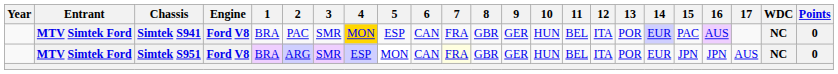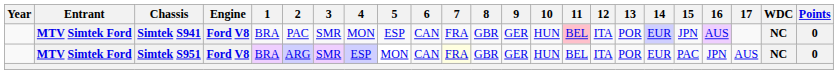Simtek S941 | 4: gold background -> no background
Simtek S941 | 11: no background -> pink background
Simtek S941 | 15: PAC -> JPN
Simtek S951 | 15: JPN -> PAC
